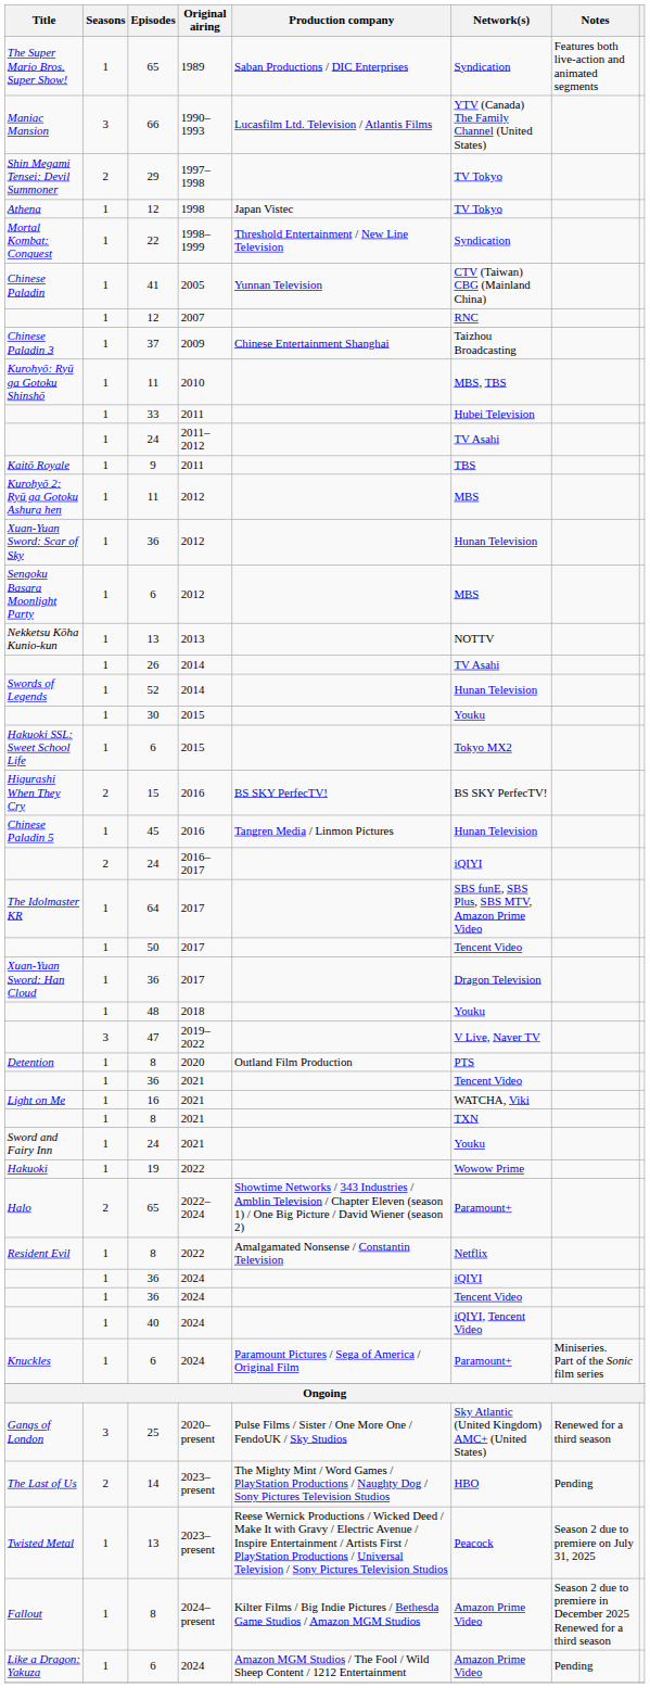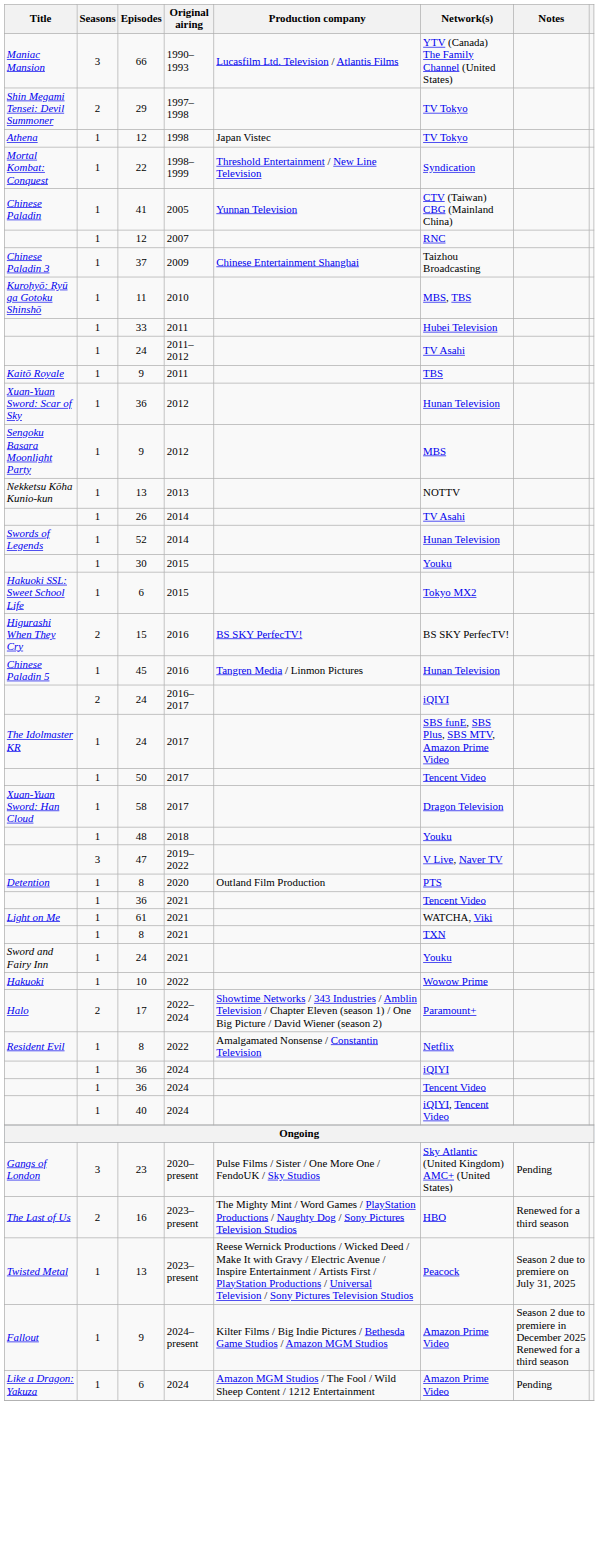- row: The Super Mario Bros. Super Show! | 1 | 65 | 1989 | Saban Productions / DIC Enterprises | Syndication | Features both live-action and animated segments
- row: Kurohyō 2: Ryū ga Gotoku Ashura hen | 1 | 11 | 2012 | MBS
Sengoku Basara Moonlight Party | Episodes: 6 -> 9
The Idolmaster KR | Episodes: 64 -> 24
Xuan-Yuan Sword: Han Cloud | Episodes: 36 -> 58
Light on Me | Episodes: 16 -> 61
Hakuoki | Episodes: 19 -> 10
Halo | Episodes: 65 -> 17
- row: Knuckles | 1 | 6 | 2024 | Paramount Pictures / Sega of America / Original Film | Paramount+ | Miniseries. Part of the Sonic film series
Gangs of London | Episodes: 25 -> 23
Gangs of London | Notes: Renewed for a third season -> Pending
The Last of Us | Episodes: 14 -> 16
The Last of Us | Notes: Pending -> Renewed for a third season
Fallout | Episodes: 8 -> 9
